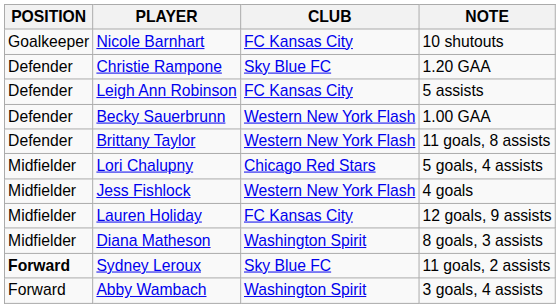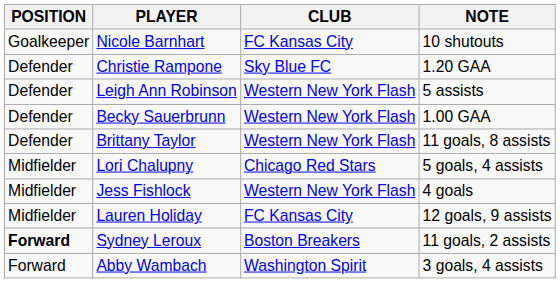Leigh Ann Robinson | CLUB: FC Kansas City -> Western New York Flash
- row: Midfielder | Diana Matheson | Washington Spirit | 8 goals, 3 assists
Sydney Leroux | CLUB: Sky Blue FC -> Boston Breakers
